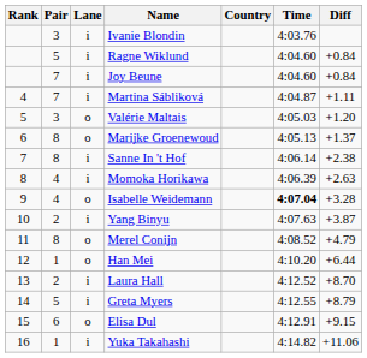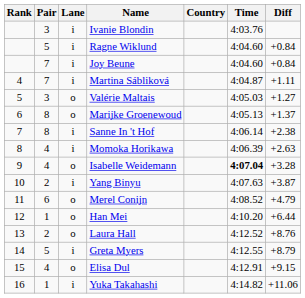Valérie Maltais | Diff: +1.20 -> +1.27
Merel Conijn | Pair: 8 -> 6
Laura Hall | Lane: i -> o
Laura Hall | Diff: +8.70 -> +8.76
Elisa Dul | Pair: 6 -> 4
